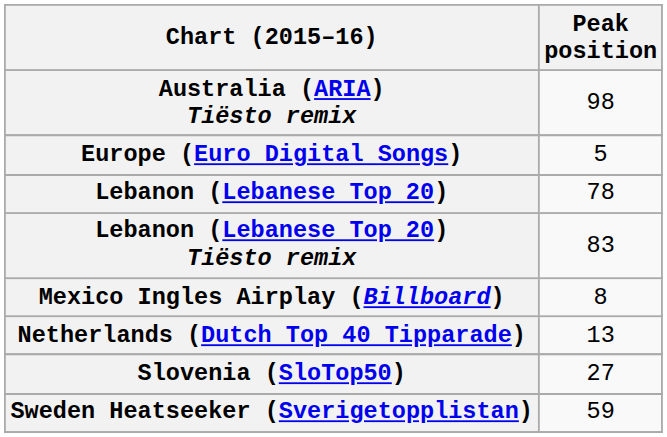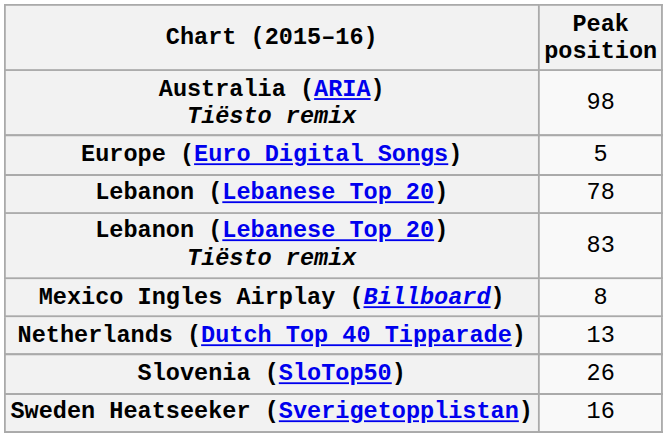Slovenia (SloTop50) | Peak position: 27 -> 26
Sweden Heatseeker (Sverigetopplistan) | Peak position: 59 -> 16
